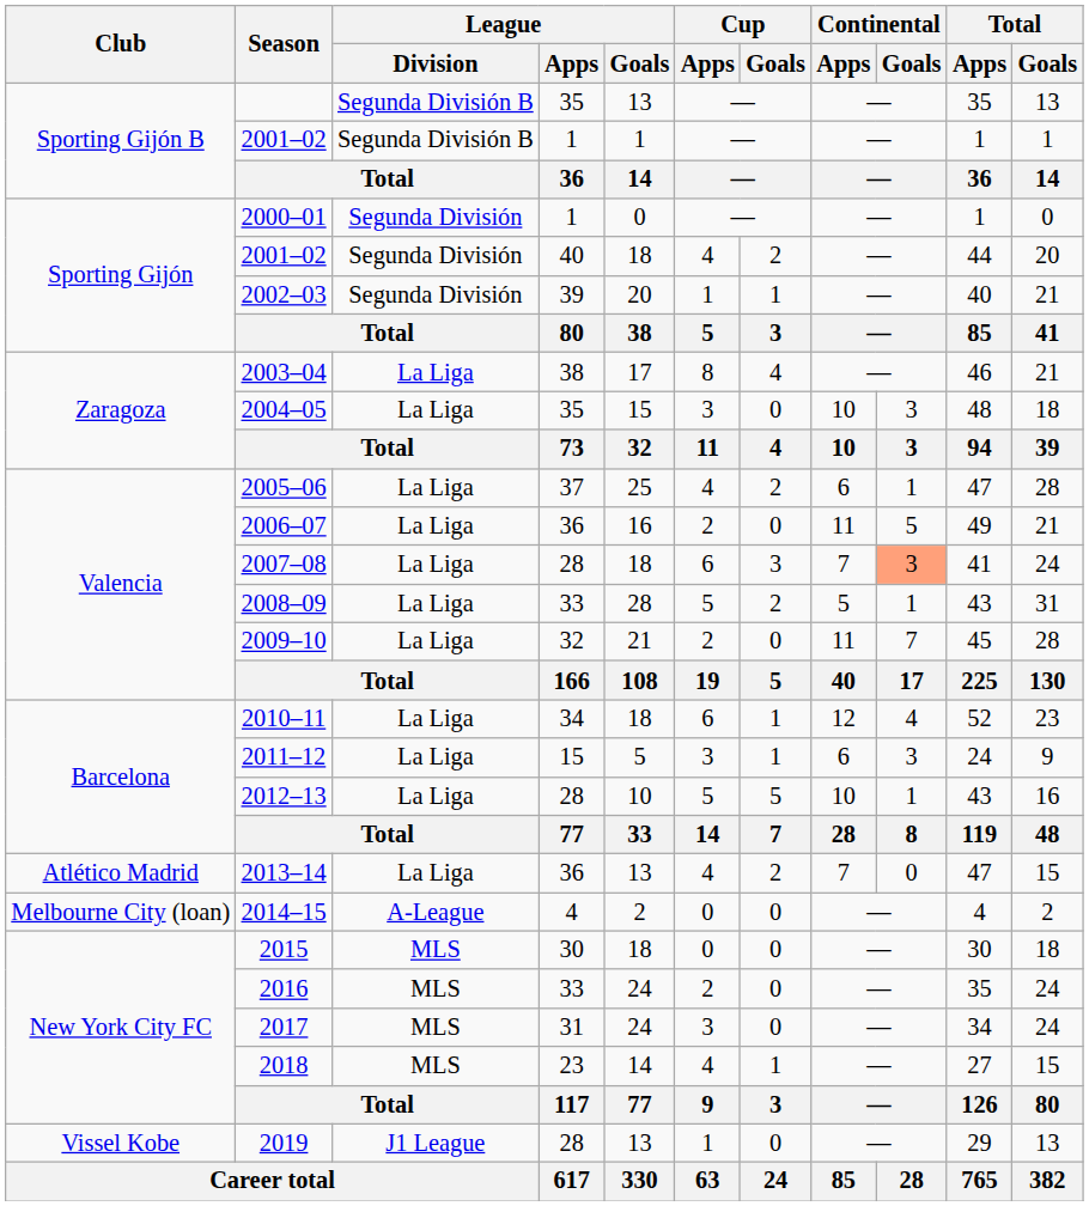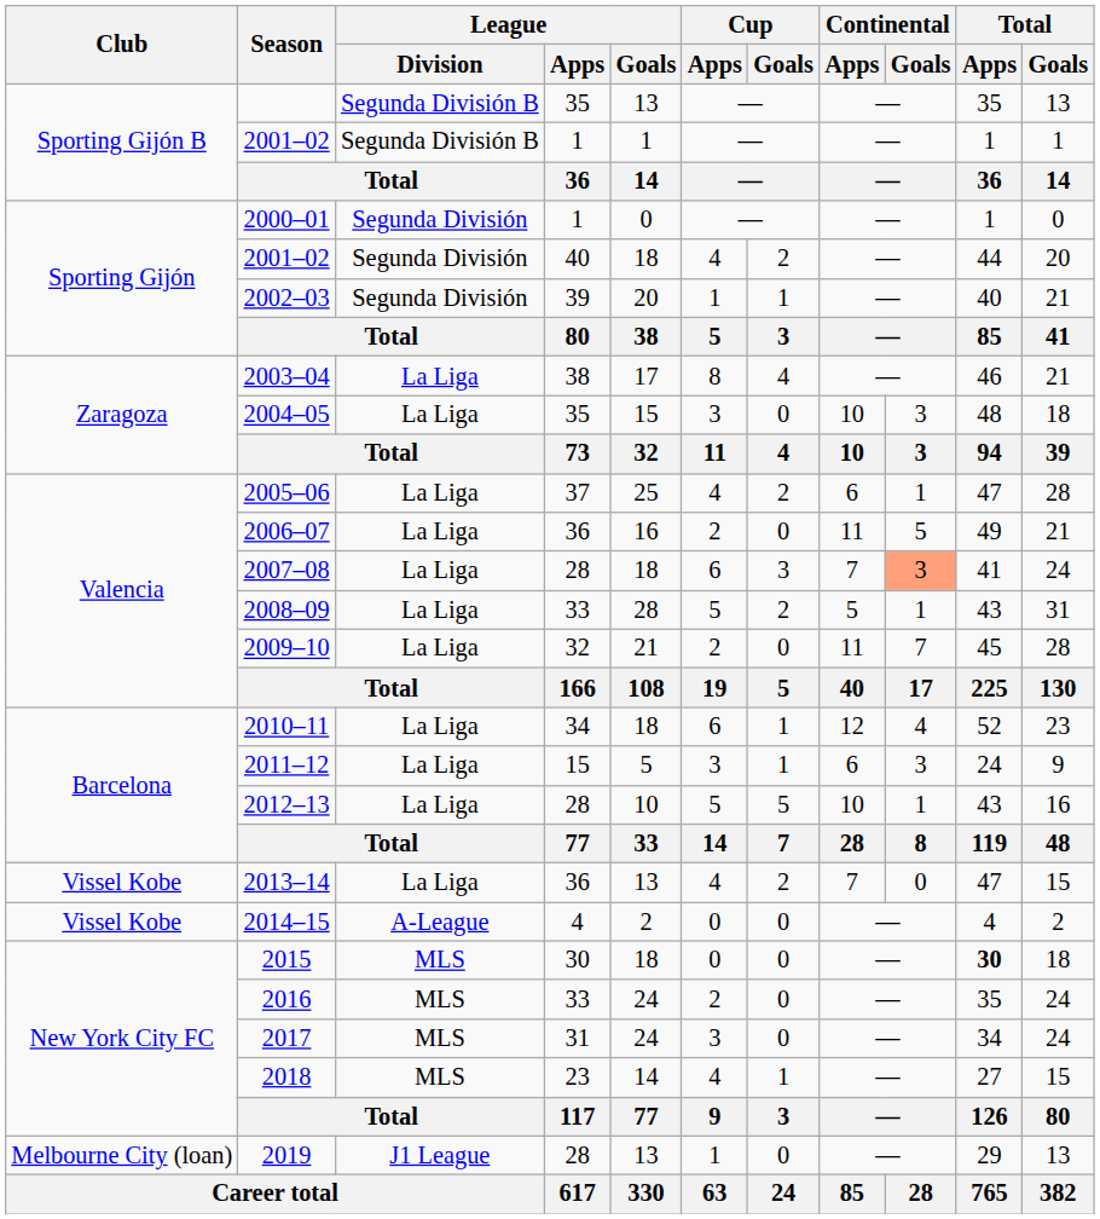2013–14 | Club: Atlético Madrid -> Vissel Kobe
2014–15 | Club: Melbourne City (loan) -> Vissel Kobe
2015 | Total / Apps: normal -> bold
2019 | Club: Vissel Kobe -> Melbourne City (loan)
